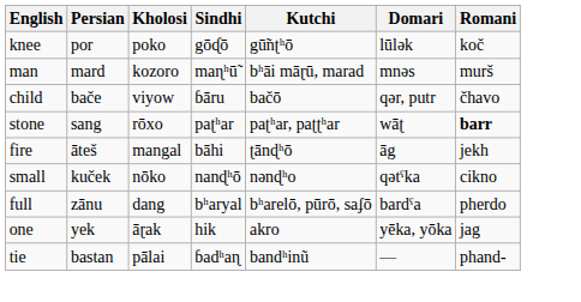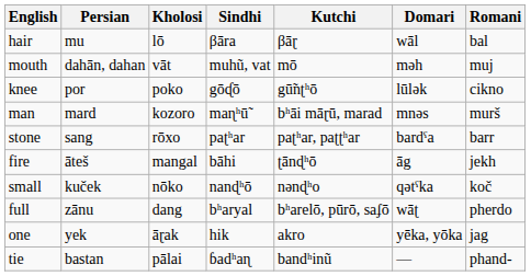+ row: hair | mu | lō | βāra | βāɽ | wāl | bal
+ row: mouth | dahān, dahan | vāt | muhũ, vat | mō | məh | muj
knee | Romani: koč -> cikno
- row: child | bače | viyow | ɓāru | bačō | qər, putr | čhavo
stone | Domari: wāʈ -> bardˤa
stone | Romani: bold -> normal
small | Romani: cikno -> koč
full | Domari: bardˤa -> wāʈ
